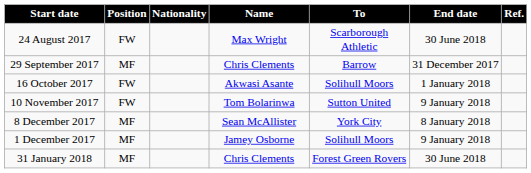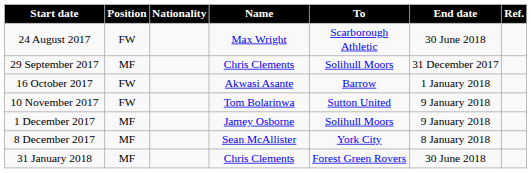29 September 2017 | To: Barrow -> Solihull Moors
16 October 2017 | To: Solihull Moors -> Barrow
rows swapped: 1 December 2017 <-> 8 December 2017
